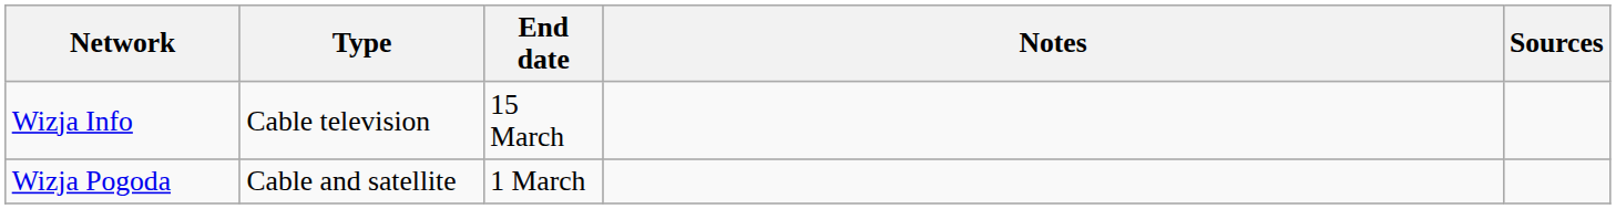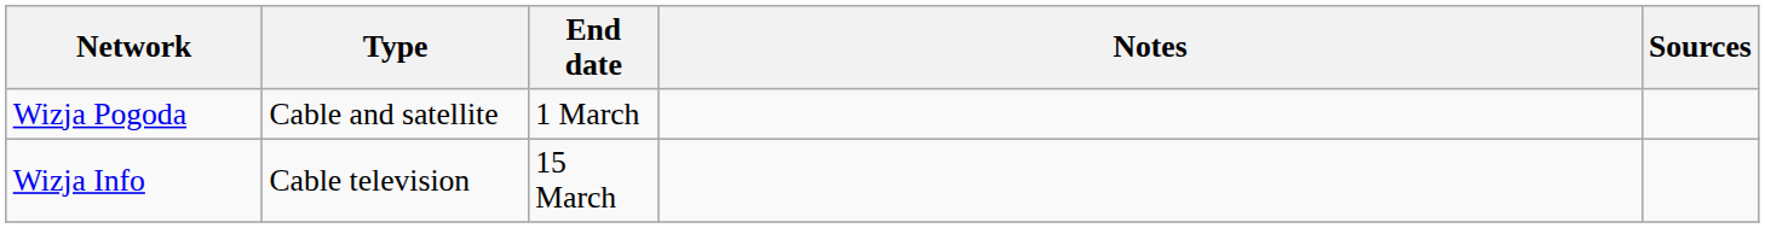rows swapped: Wizja Pogoda <-> Wizja Info
